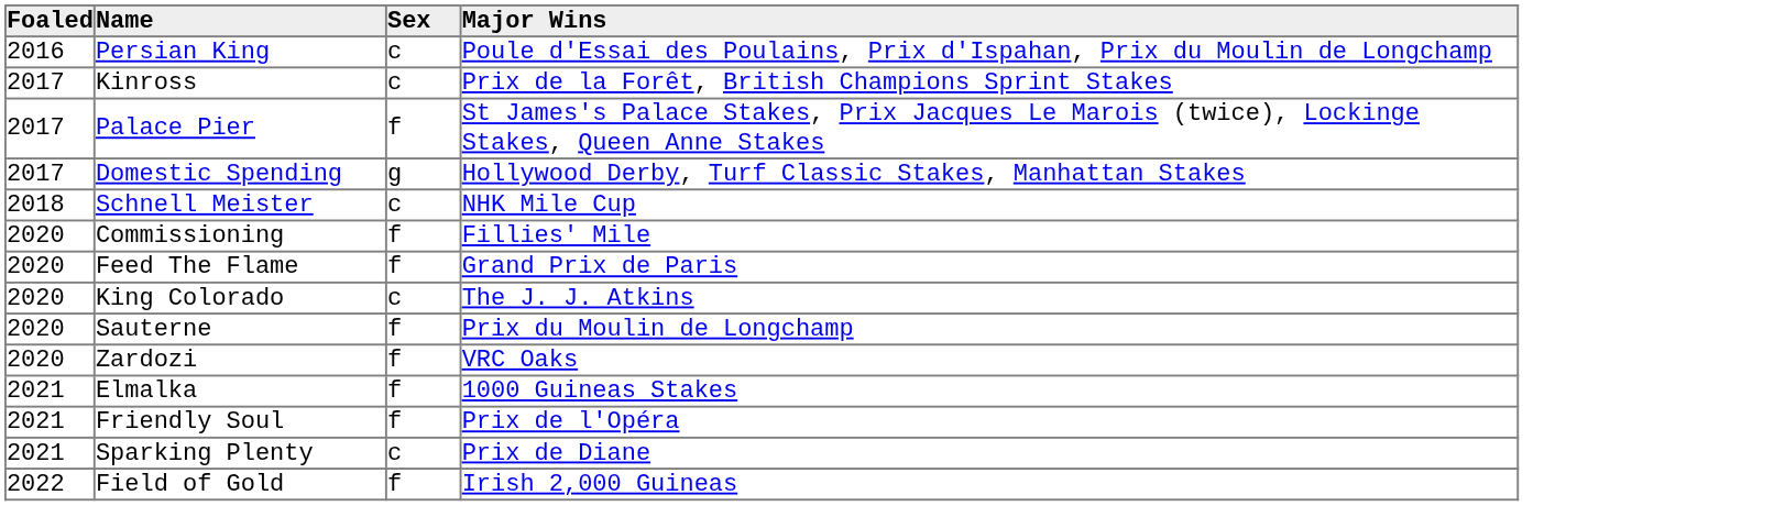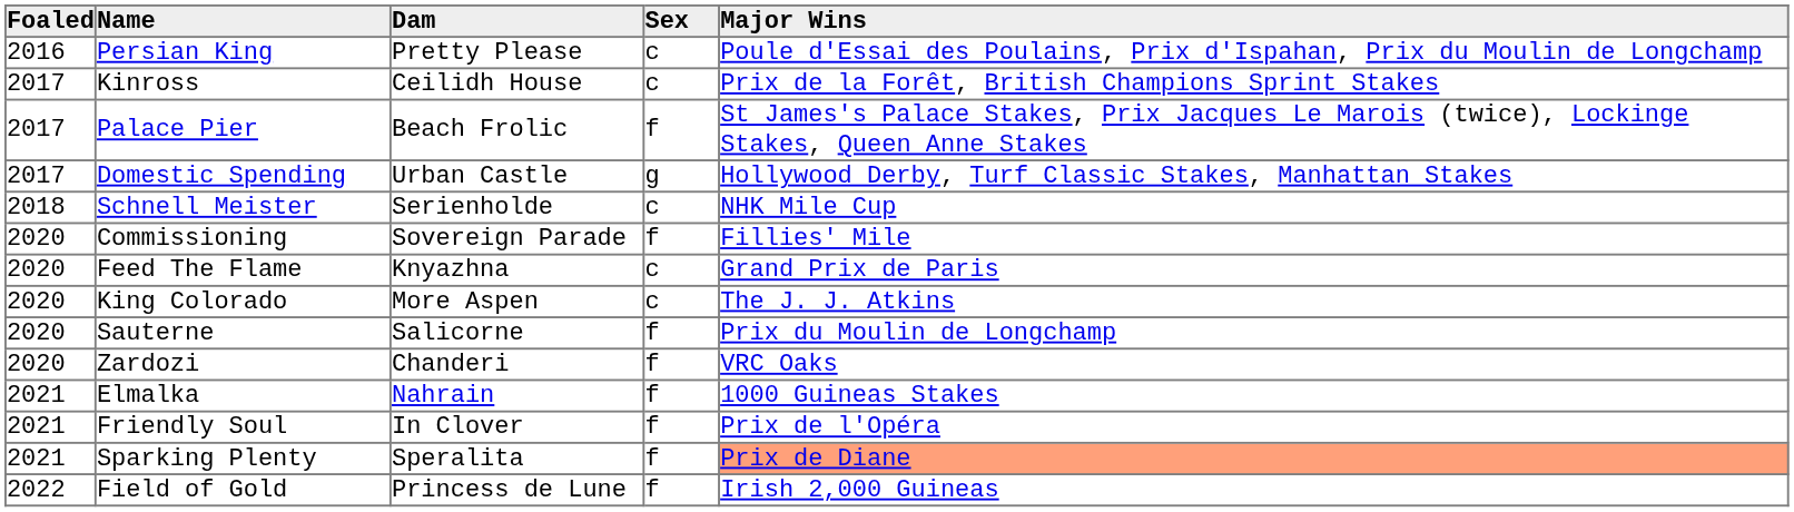+ column: Dam | Pretty Please | Ceilidh House | Beach Frolic | Urban Castle | Serienholde | Sovereign Parade | Knyazhna | More Aspen | Salicorne | Chanderi | Nahrain | In Clover | Speralita | Princess de Lune
Feed The Flame | Sex: f -> c
Sparking Plenty | Sex: c -> f
Sparking Plenty | Major Wins: no background -> lightsalmon background
